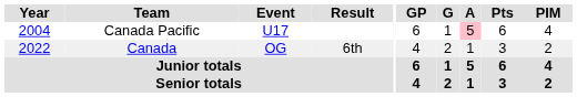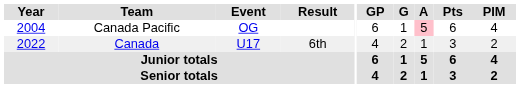Canada Pacific | Event: U17 -> OG
Canada | Event: OG -> U17
